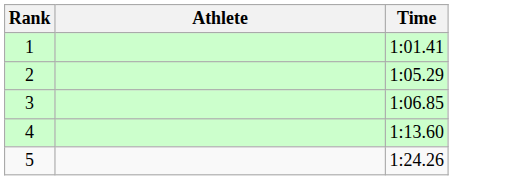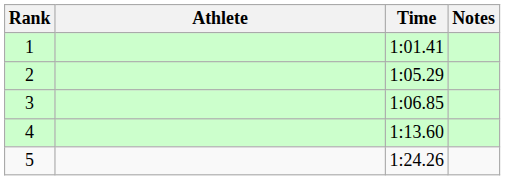+ column: Notes
